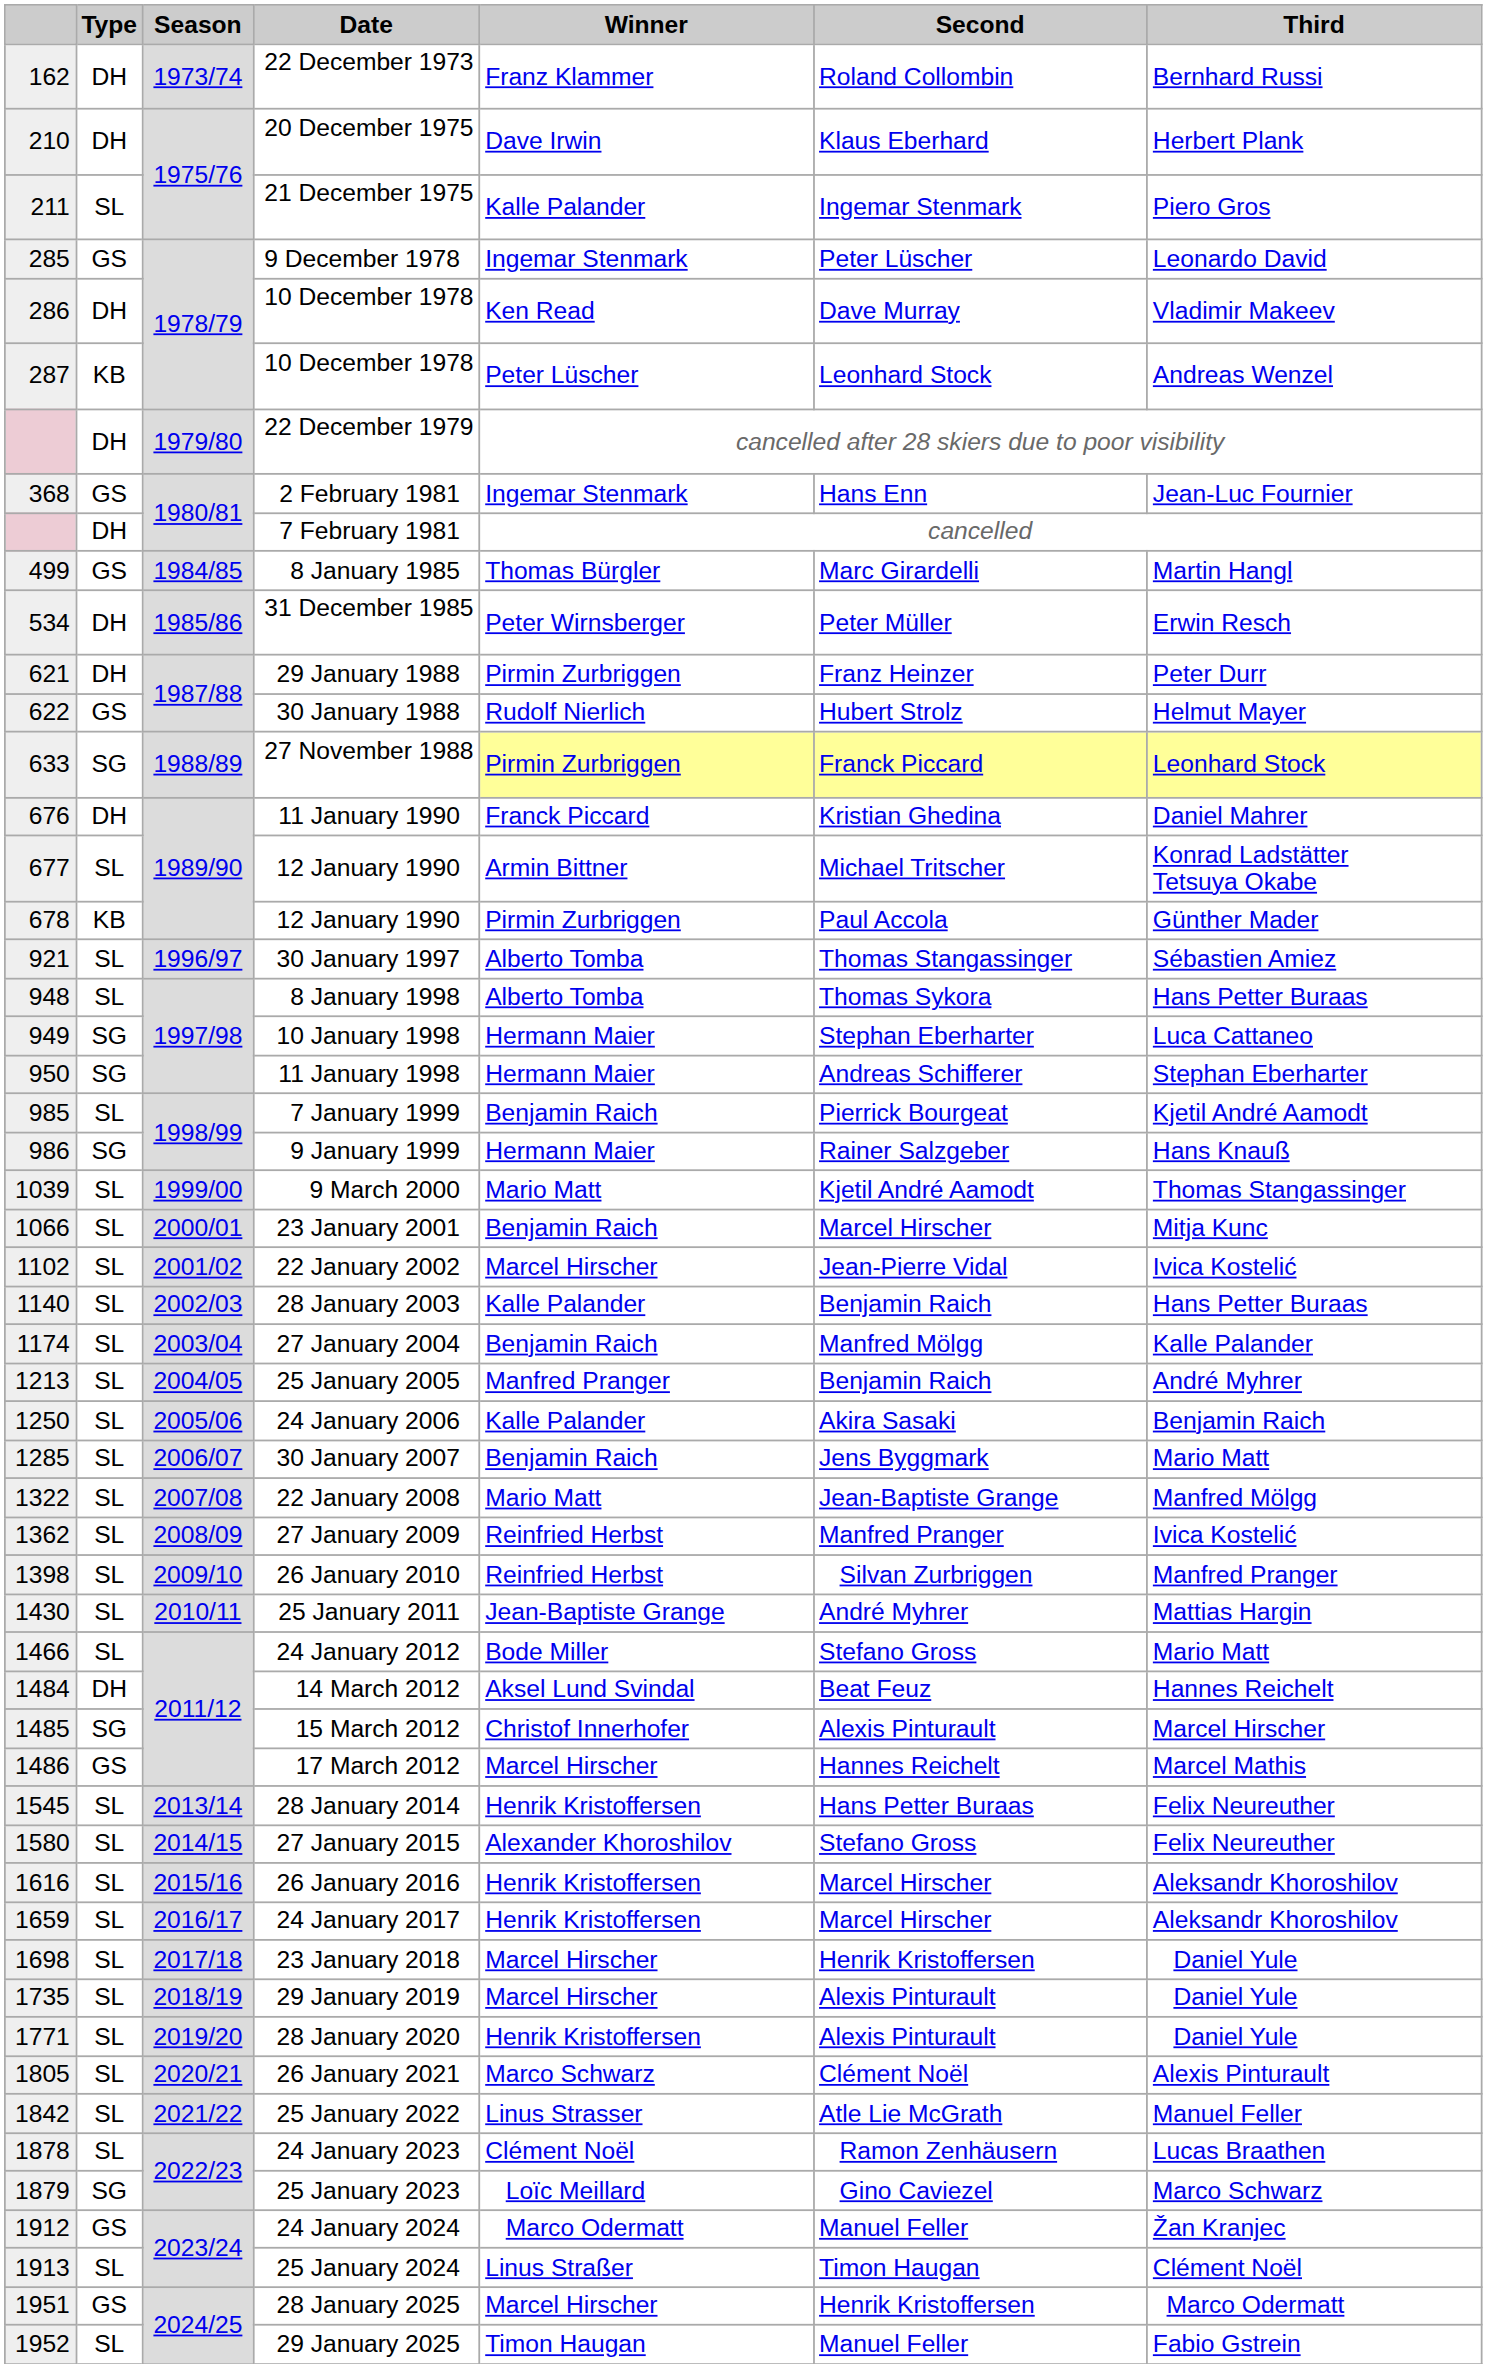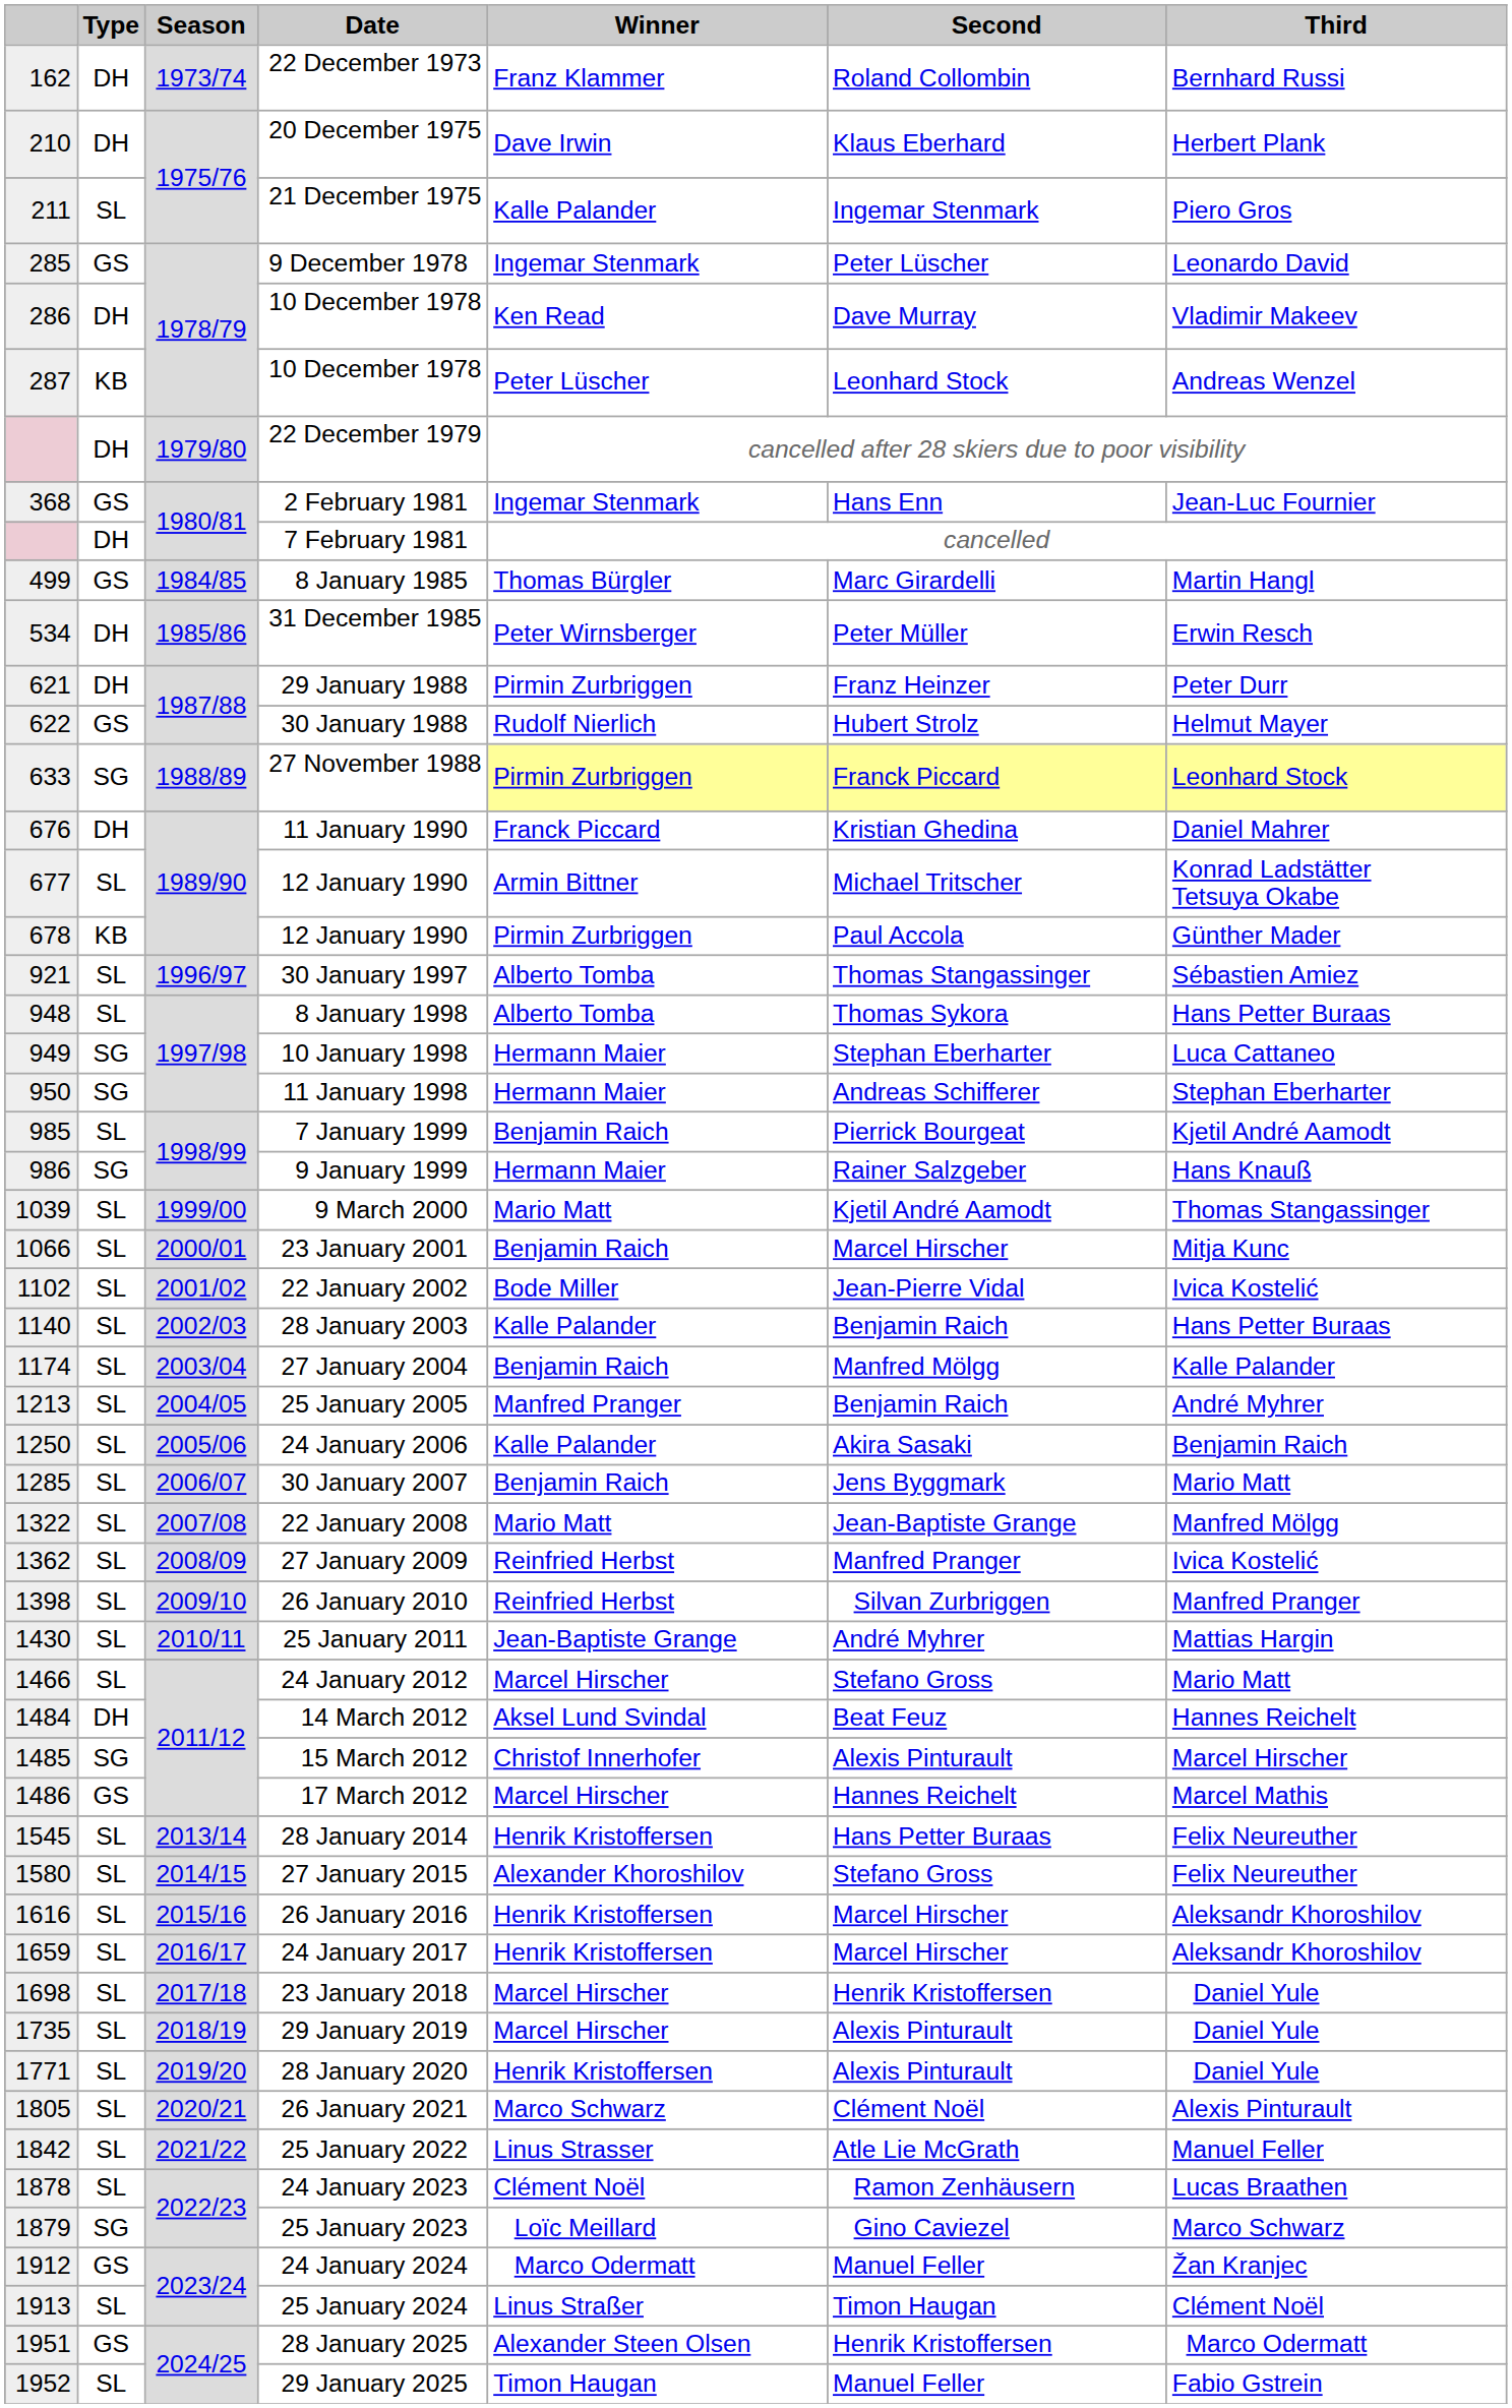22 January 2002 | Winner: Marcel Hirscher -> Bode Miller
24 January 2012 | Winner: Bode Miller -> Marcel Hirscher
28 January 2025 | Winner: Marcel Hirscher -> Alexander Steen Olsen
